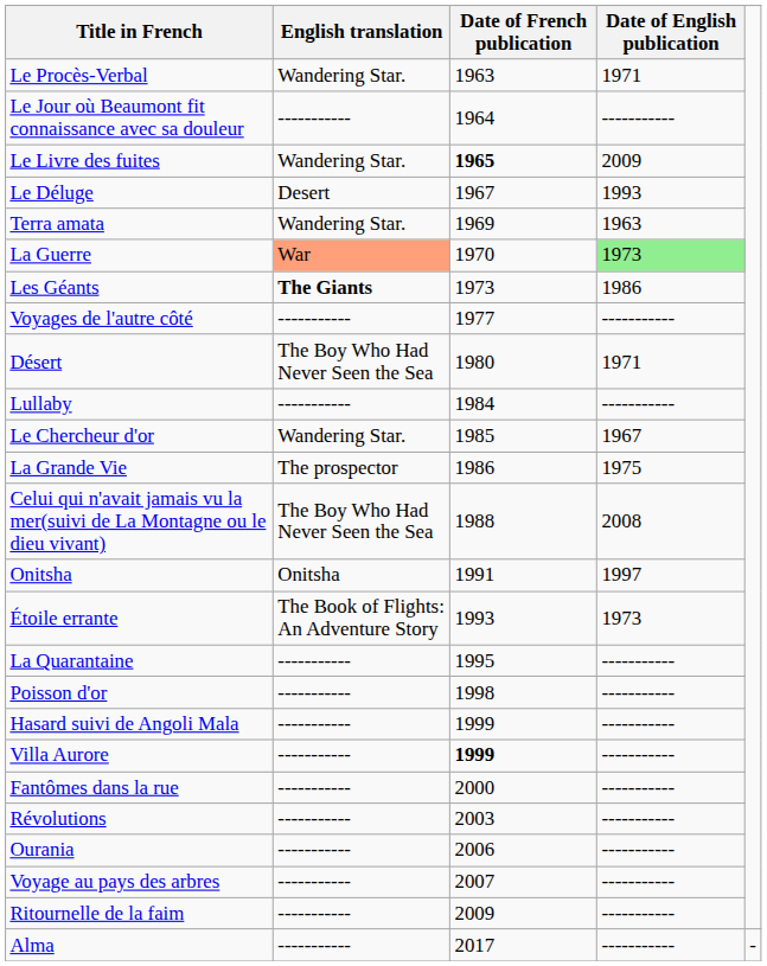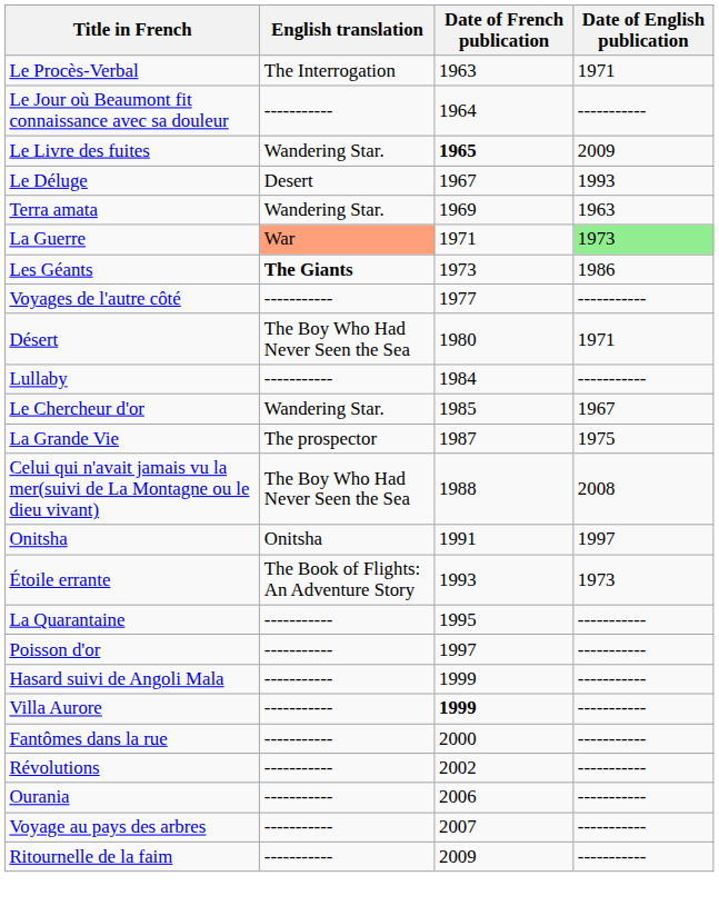Le Procès-Verbal | English translation: Wandering Star. -> The Interrogation
La Guerre | Date of French publication: 1970 -> 1971
La Grande Vie | Date of French publication: 1986 -> 1987
Poisson d'or | Date of French publication: 1998 -> 1997
Révolutions | Date of French publication: 2003 -> 2002
- row: Alma | ----------- | 2017 | ----------- | -
